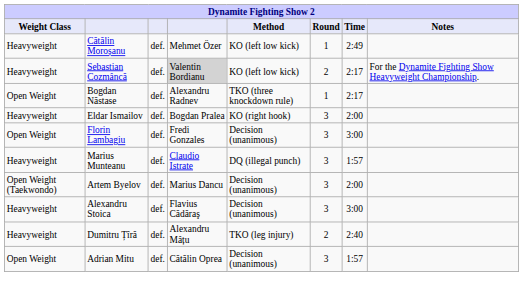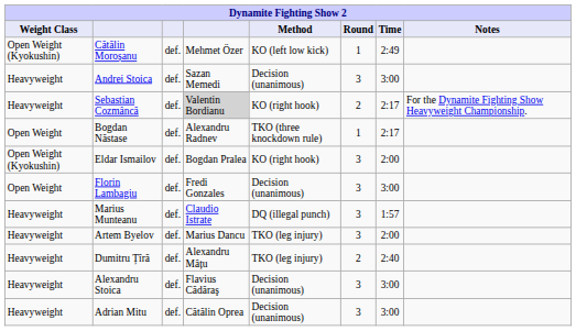Cătălin Moroșanu | Weight Class: Heavyweight -> Open Weight (Kyokushin)
+ row: Heavyweight | Andrei Stoica | def. | Sazan Memedi | Decision (unanimous) | 3 | 3:00
Sebastian Cozmâncă | Method: KO (left low kick) -> KO (right hook)
Eldar Ismailov | Weight Class: Heavyweight -> Open Weight (Kyokushin)
Artem Byelov | Weight Class: Open Weight (Taekwondo) -> Heavyweight
Artem Byelov | Method: Decision (unanimous) -> TKO (leg injury)
rows swapped: Alexandru Stoica <-> Dumitru Țîră
Adrian Mitu | Weight Class: Open Weight -> Heavyweight
Adrian Mitu | Time: 1:57 -> 3:00
